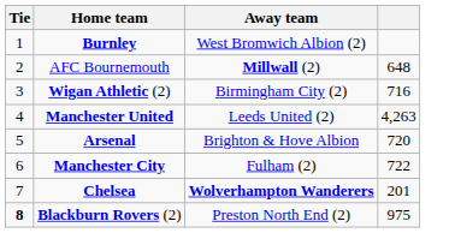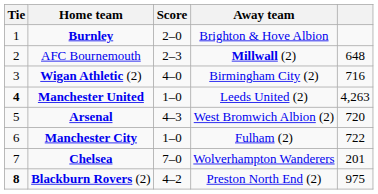+ column: Score | 2–0 | 2–3 | 4–0 | 1–0 | 4–3 | 1–0 | 7–0 | 4–2
Burnley | Away team: West Bromwich Albion (2) -> Brighton & Hove Albion
Manchester United | Tie: normal -> bold
Arsenal | Away team: Brighton & Hove Albion -> West Bromwich Albion (2)
Chelsea | Away team: bold -> normal
